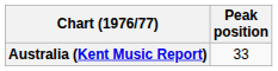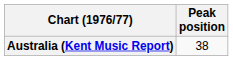Australia (Kent Music Report) | Peak position: 33 -> 38
